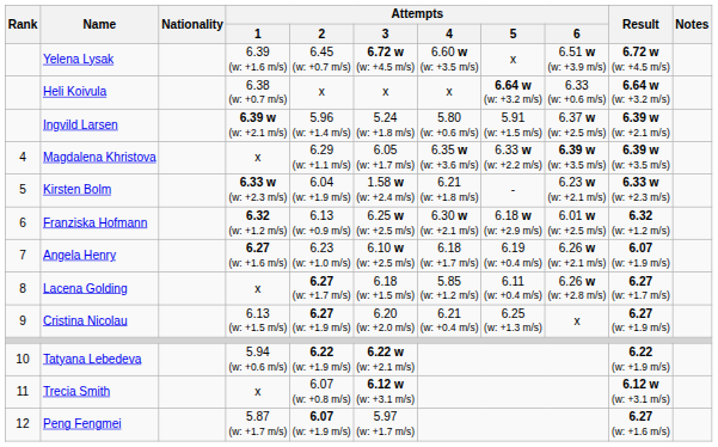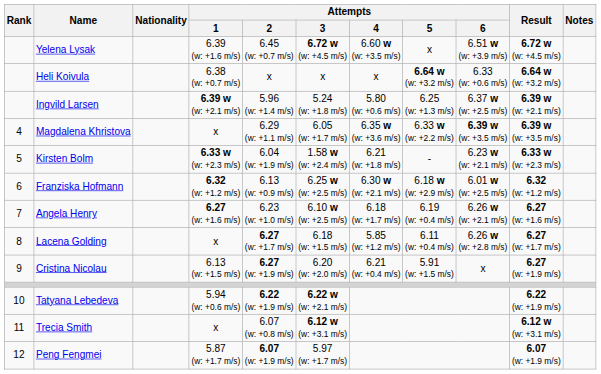Ingvild Larsen | Attempts / 5: 5.91 (w: +1.5 m/s) -> 6.25 (w: +1.3 m/s)
Angela Henry | Result: 6.07 (w: +1.9 m/s) -> 6.27 (w: +1.6 m/s)
Cristina Nicolau | Attempts / 5: 6.25 (w: +1.3 m/s) -> 5.91 (w: +1.5 m/s)
Peng Fengmei | Result: 6.27 (w: +1.6 m/s) -> 6.07 (w: +1.9 m/s)
